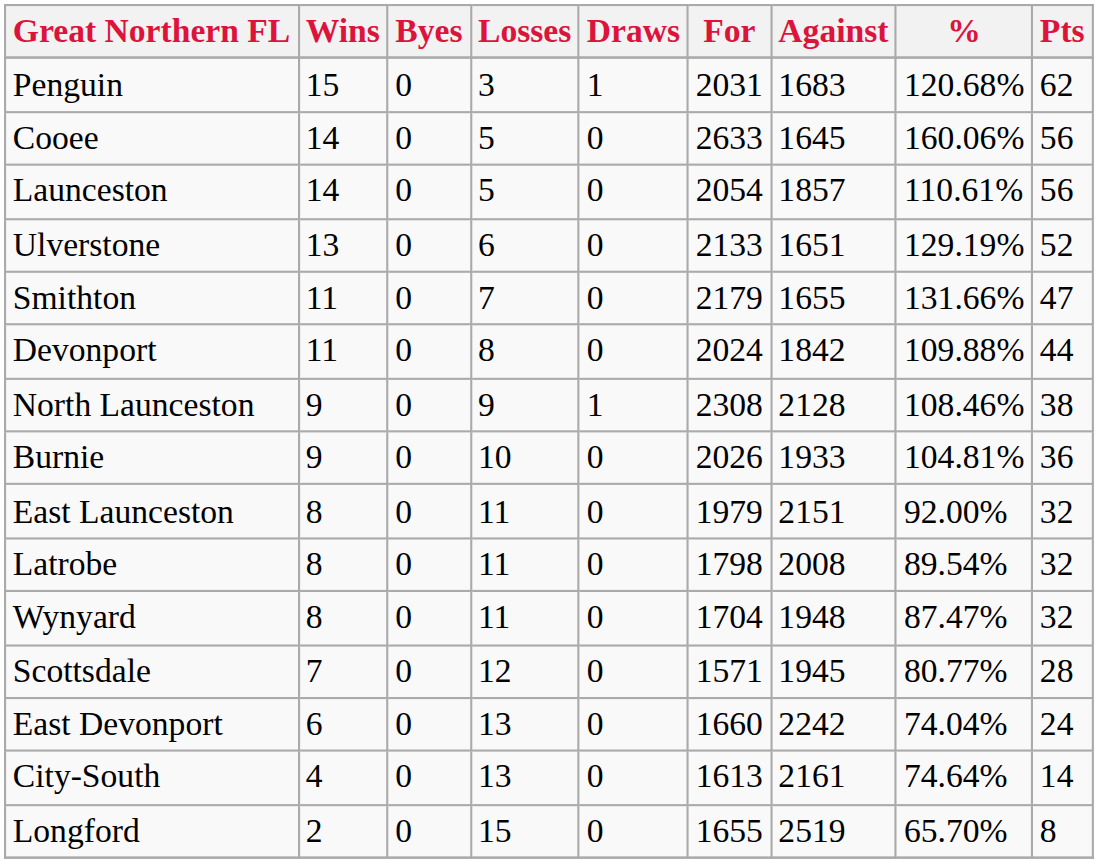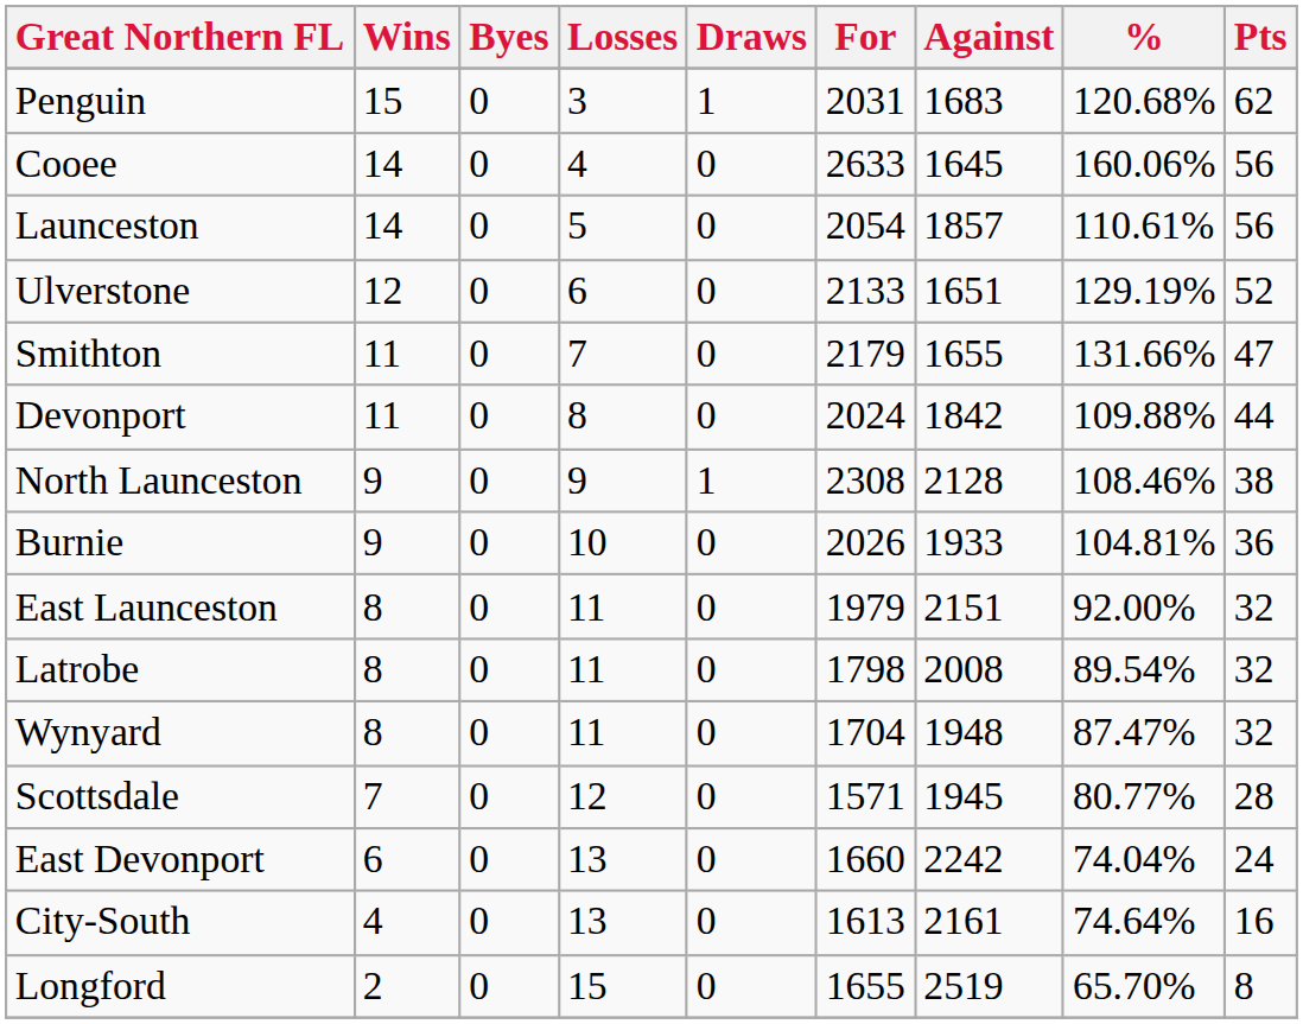Cooee | Losses: 5 -> 4
Ulverstone | Wins: 13 -> 12
City-South | Pts: 14 -> 16
